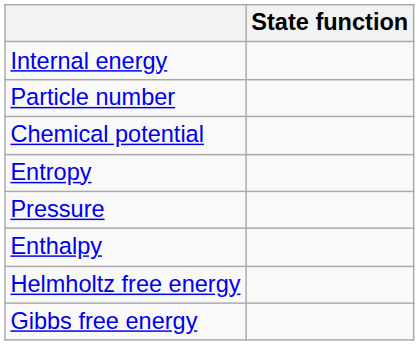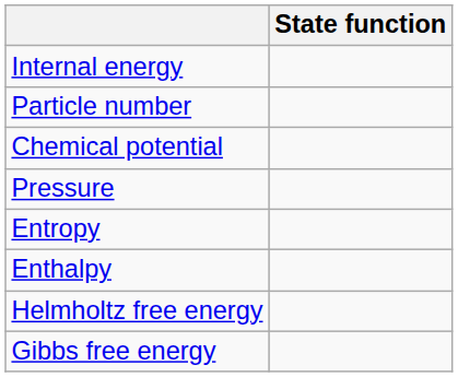rows swapped: Pressure <-> Entropy
